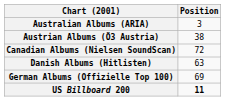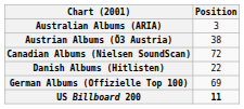Danish Albums (Hitlisten) | Position: 63 -> 22
